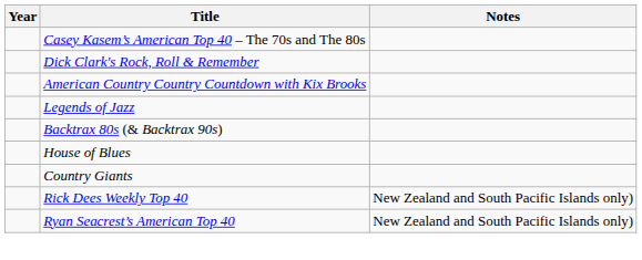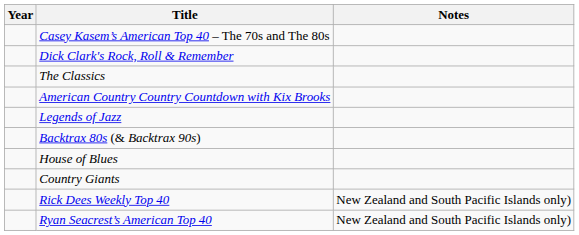+ row: The Classics
